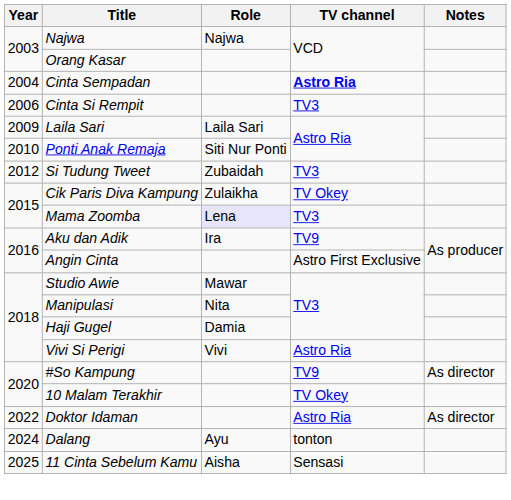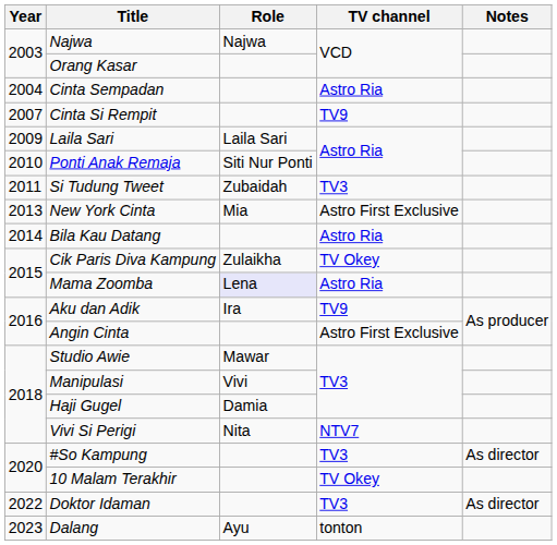Cinta Sempadan | TV channel: bold -> normal
Cinta Si Rempit | Year: 2006 -> 2007
Cinta Si Rempit | TV channel: TV3 -> TV9
Si Tudung Tweet | Year: 2012 -> 2011
+ row: 2013 | New York Cinta | Mia | Astro First Exclusive
+ row: 2014 | Bila Kau Datang | Astro Ria
Mama Zoomba | TV channel: TV3 -> Astro Ria
Manipulasi | Role: Nita -> Vivi
Vivi Si Perigi | Role: Vivi -> Nita
Vivi Si Perigi | TV channel: Astro Ria -> NTV7
#So Kampung | TV channel: TV9 -> TV3
Doktor Idaman | TV channel: Astro Ria -> TV3
Dalang | Year: 2024 -> 2023
- row: 2025 | 11 Cinta Sebelum Kamu | Aisha | Sensasi
